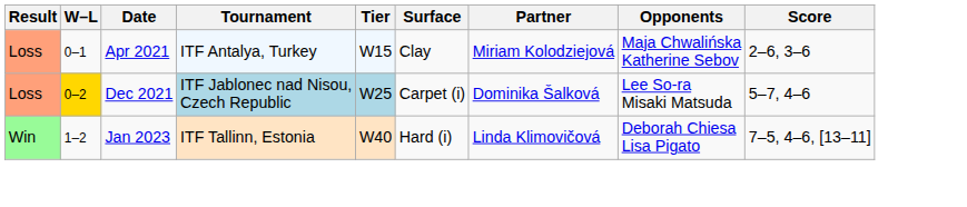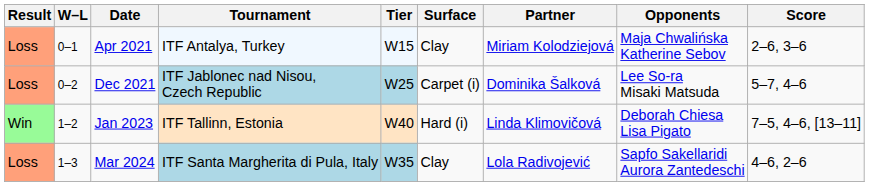Dec 2021 | W–L: gold background -> no background
+ row: Loss | 1–3 | Mar 2024 | ITF Santa Margherita di Pula, Italy | W35 | Clay | Lola Radivojević | Sapfo Sakellaridi Aurora Zantedeschi | 4–6, 2–6
